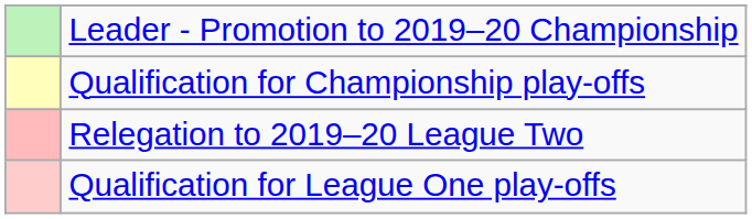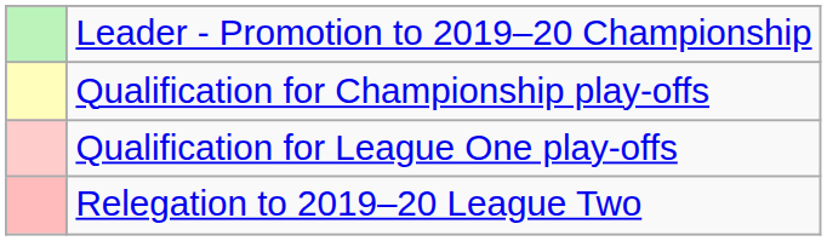rows swapped: Qualification for League One play-offs <-> Relegation to 2019–20 League Two
